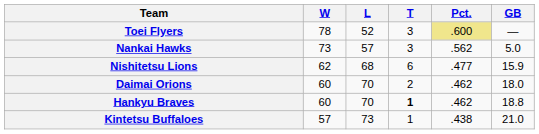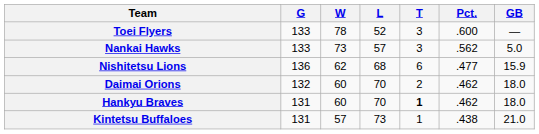+ column: G | 133 | 133 | 136 | 132 | 131 | 131
Toei Flyers | Pct.: khaki background -> no background
Hankyu Braves | GB: 18.8 -> 18.0
